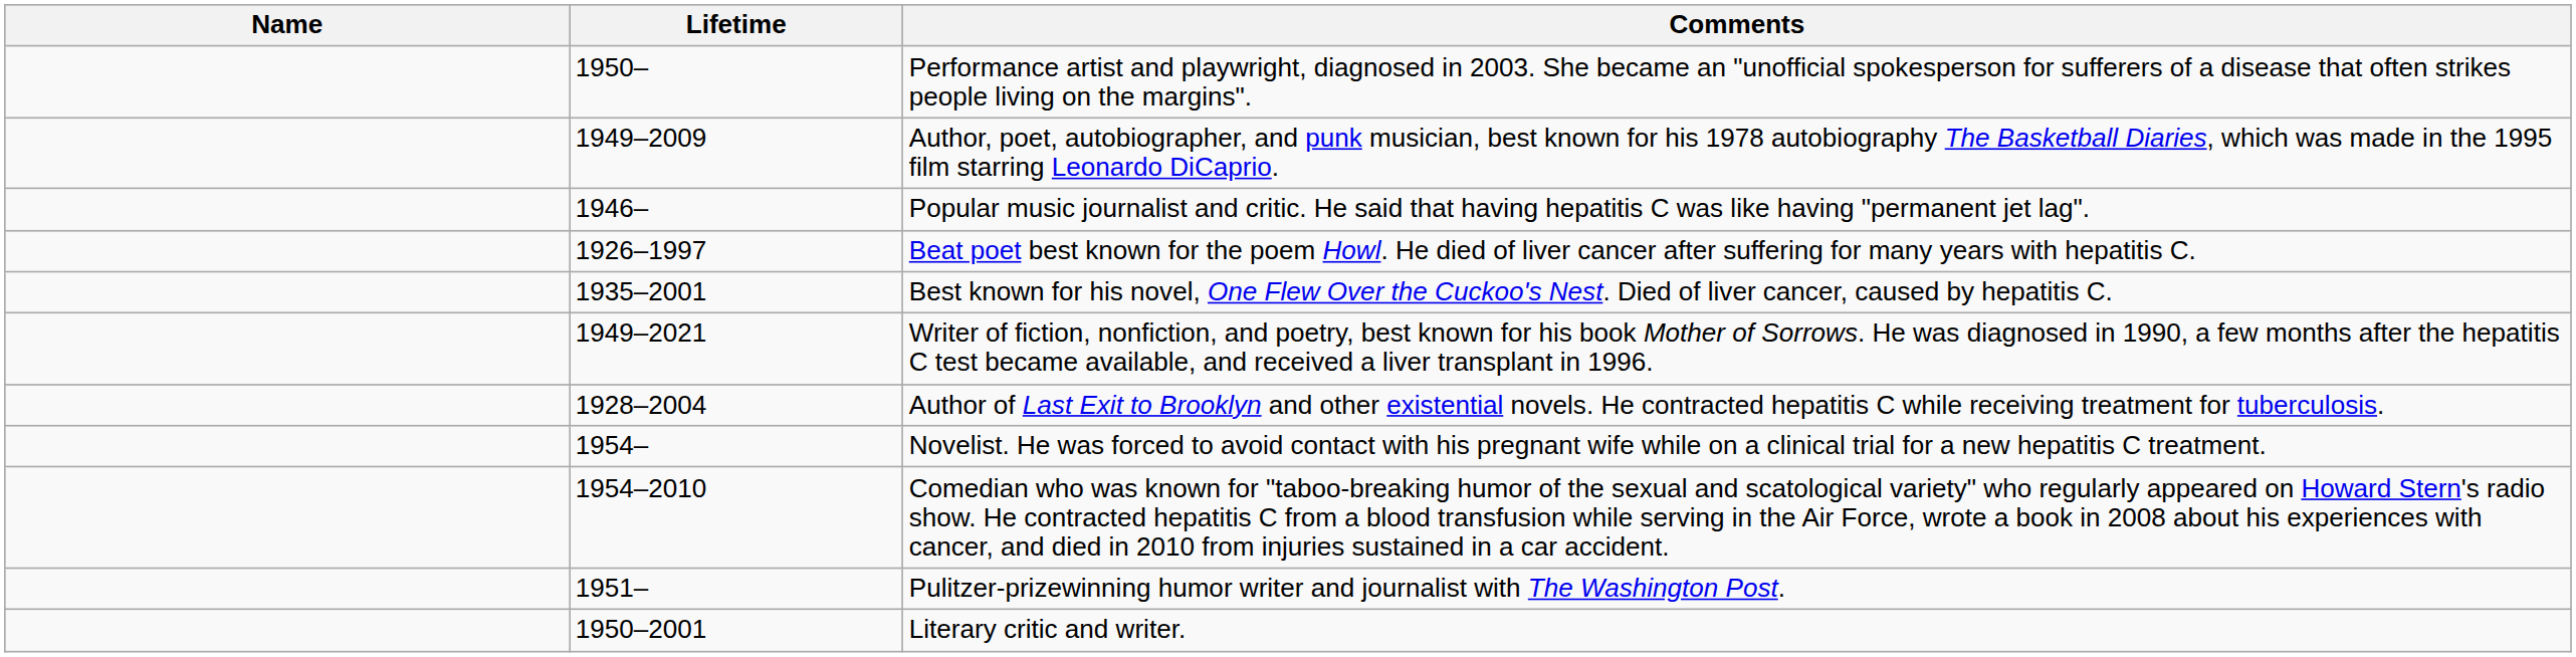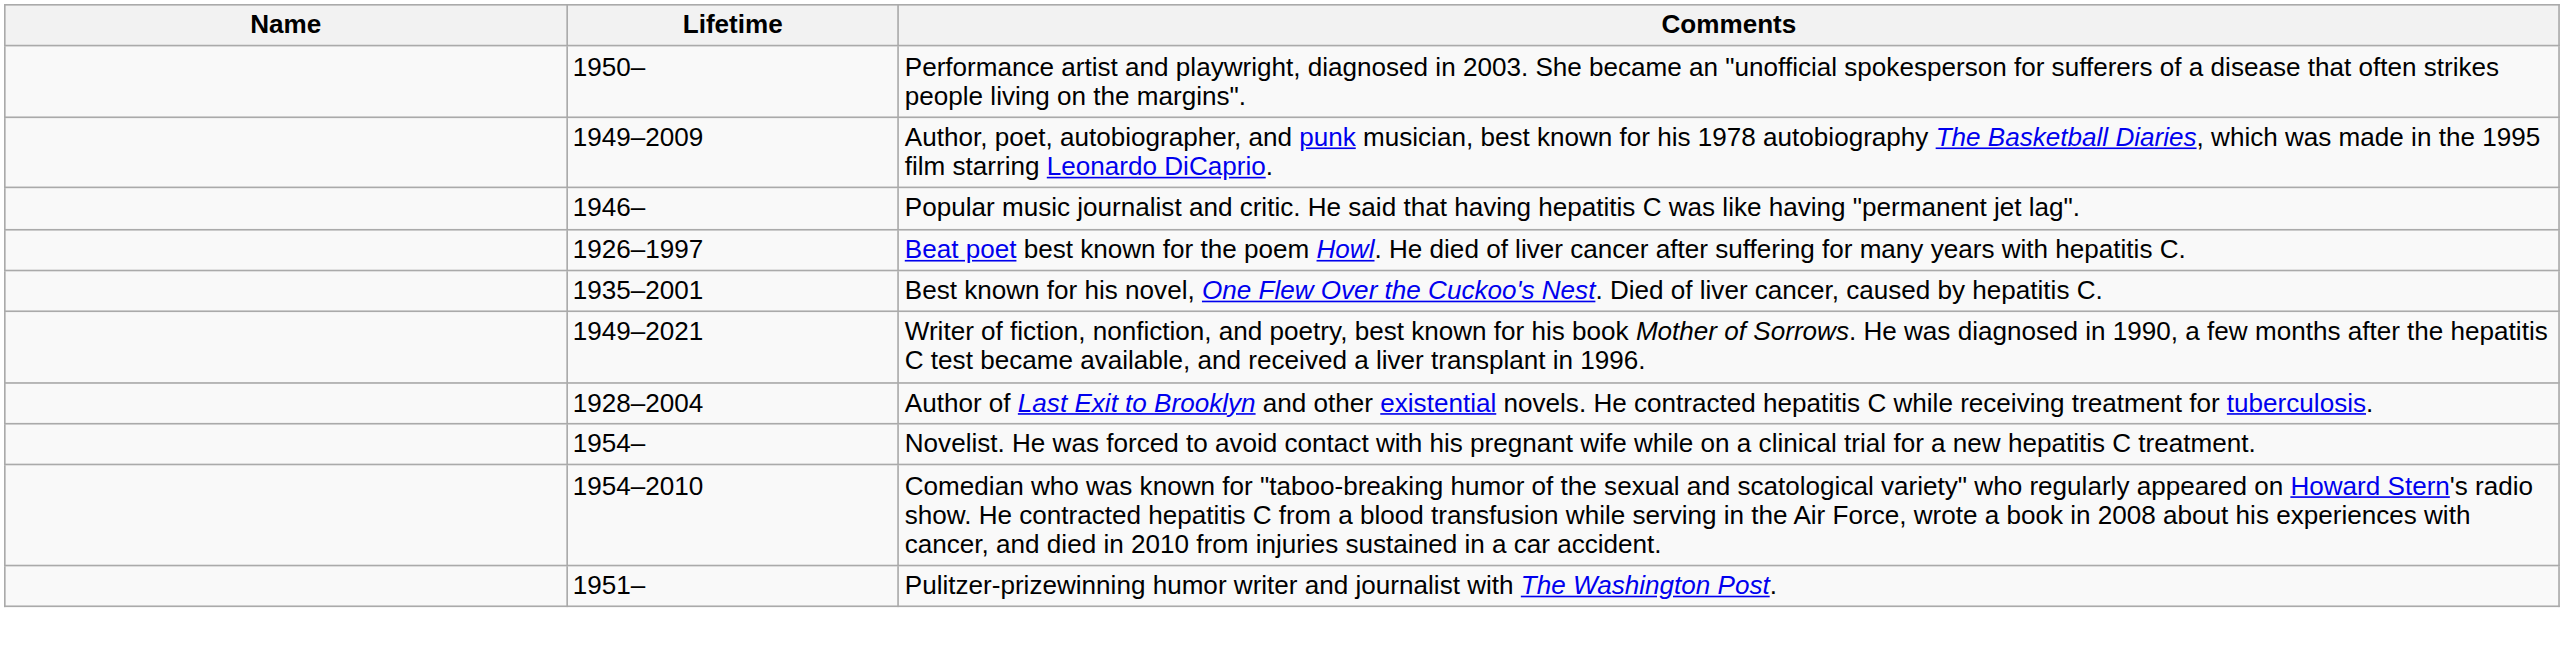- row: 1950–2001 | Literary critic and writer.
